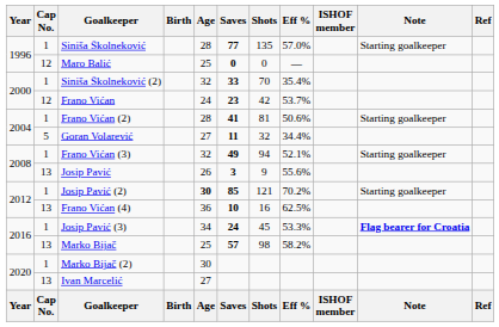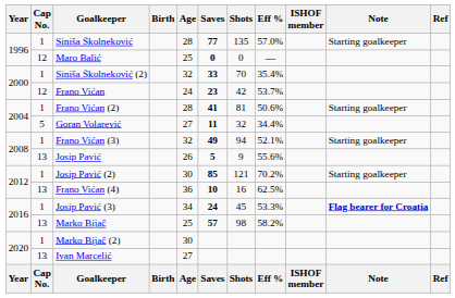Josip Pavić | Saves: 3 -> 5
Josip Pavić (2) | Age: bold -> normal
